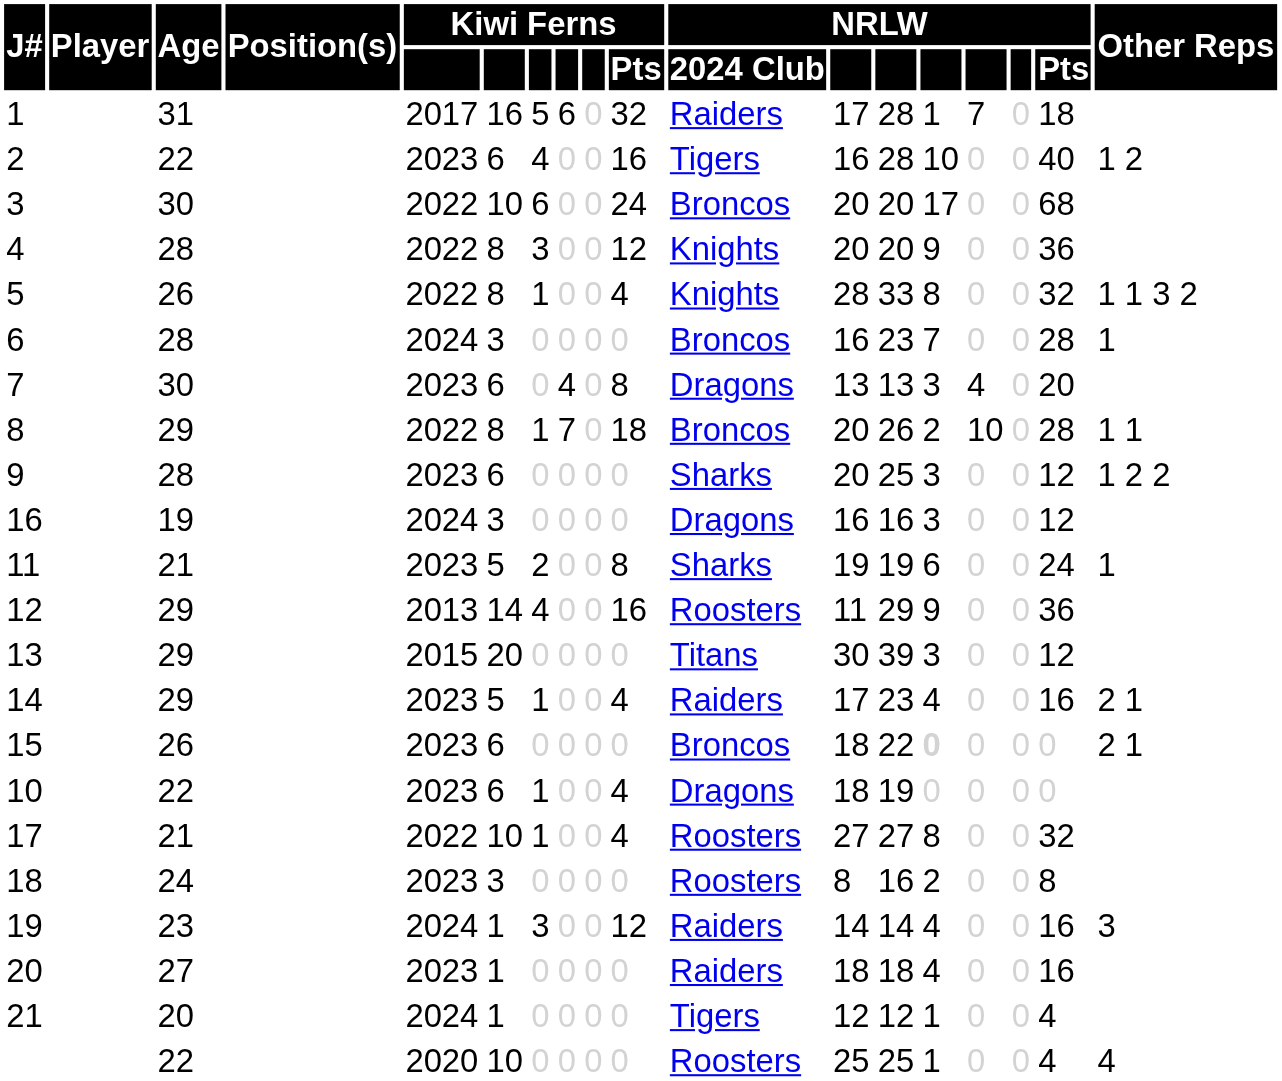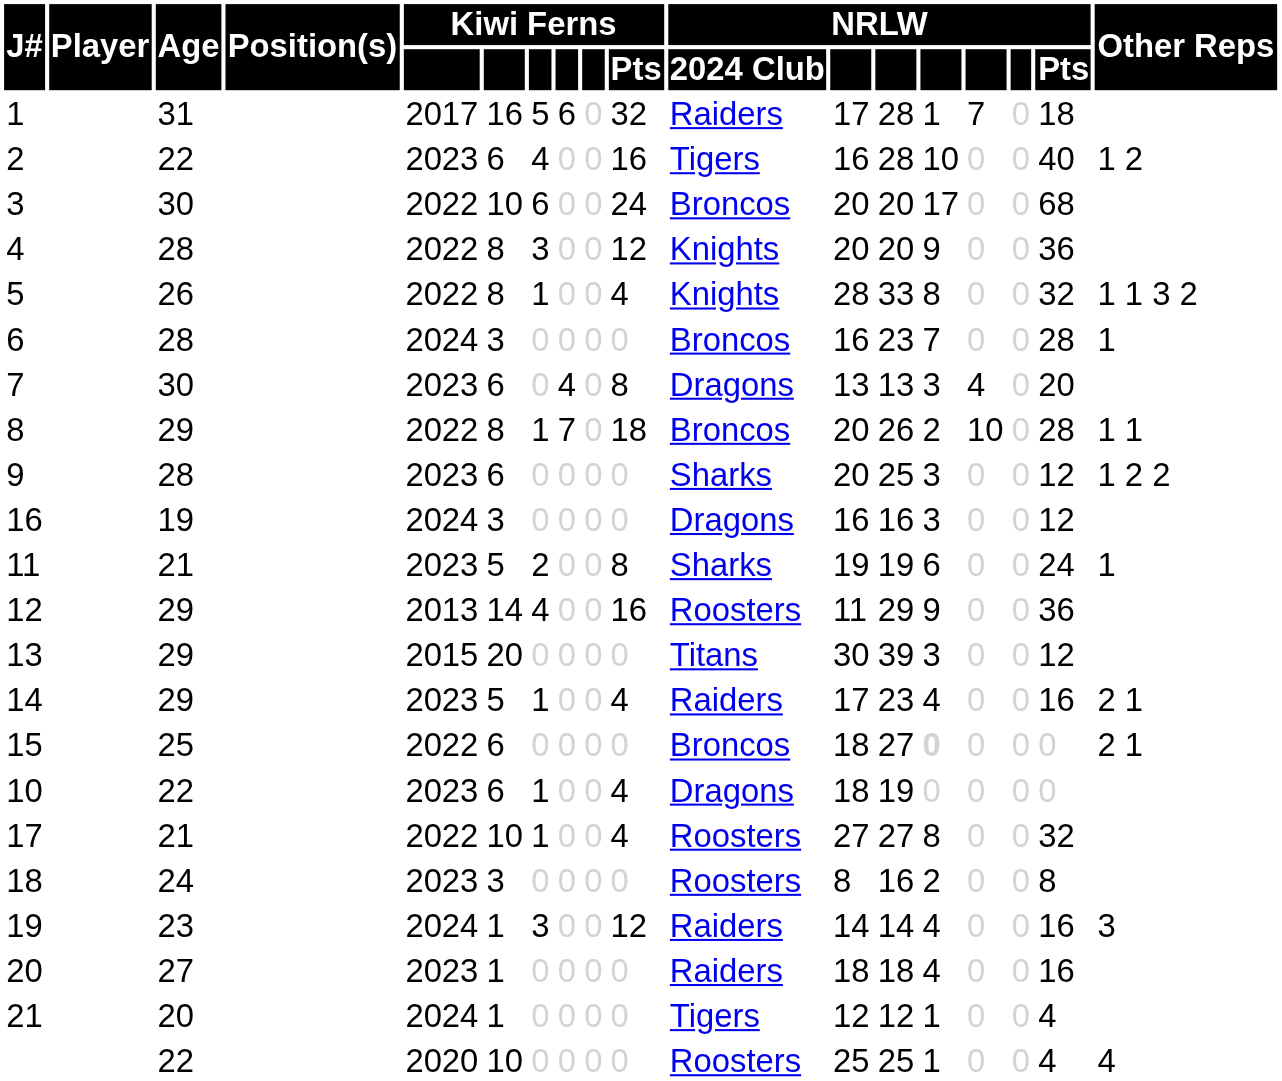15 | Age: 26 -> 25
15 | column 5: 2023 -> 2022
15 | column 13: 22 -> 27
